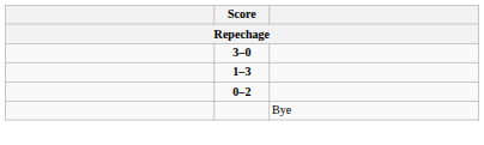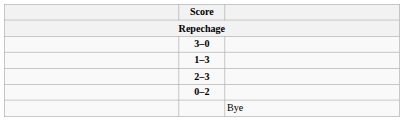+ row: 2–3
